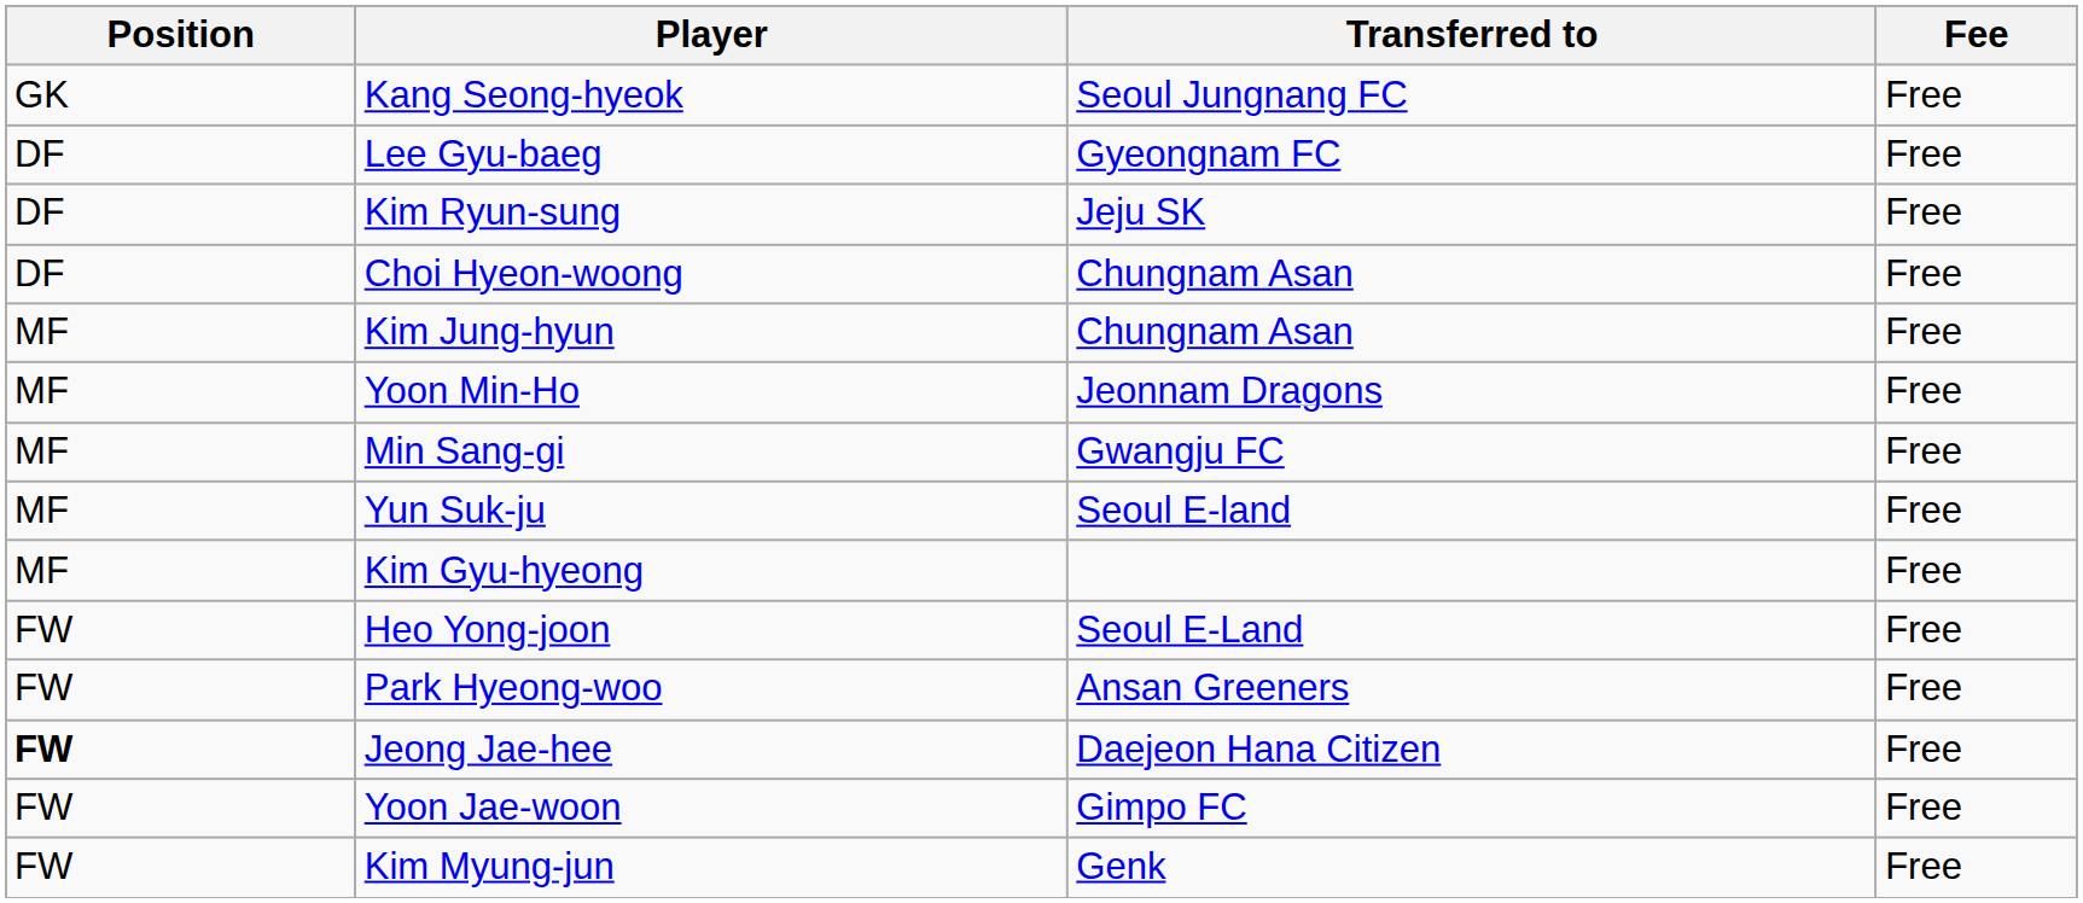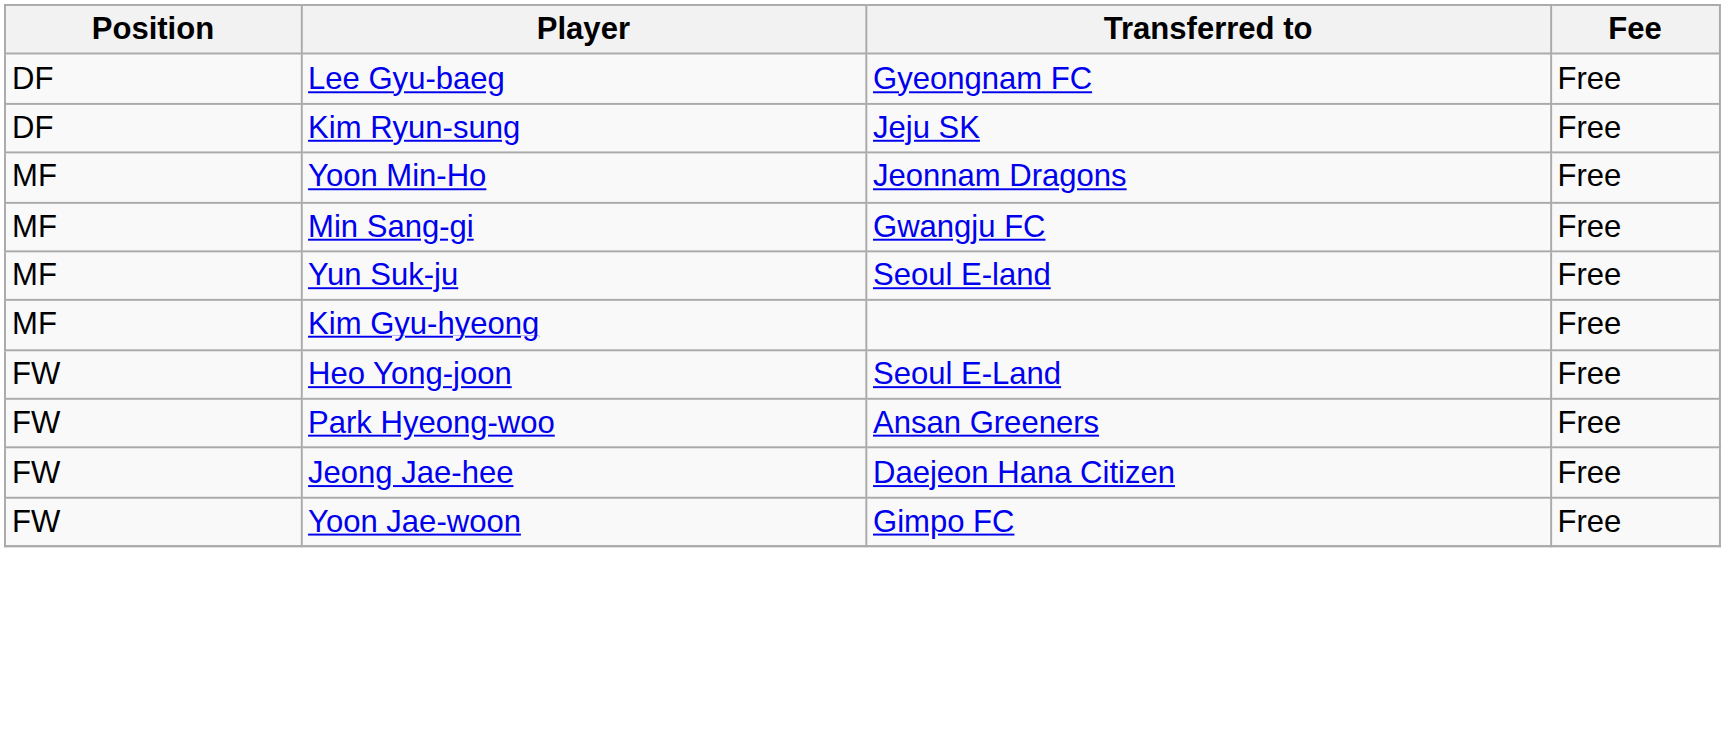- row: GK | Kang Seong-hyeok | Seoul Jungnang FC | Free
- row: DF | Choi Hyeon-woong | Chungnam Asan | Free
- row: MF | Kim Jung-hyun | Chungnam Asan | Free
Jeong Jae-hee | Position: bold -> normal
- row: FW | Kim Myung-jun | Genk | Free
